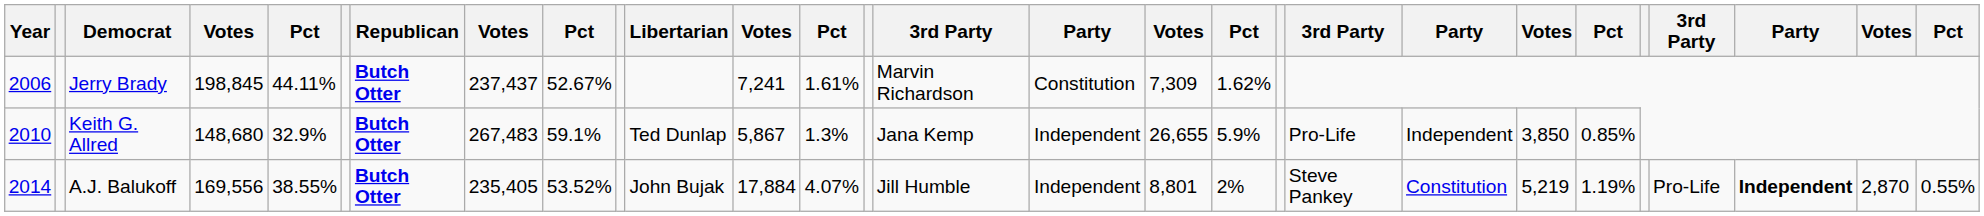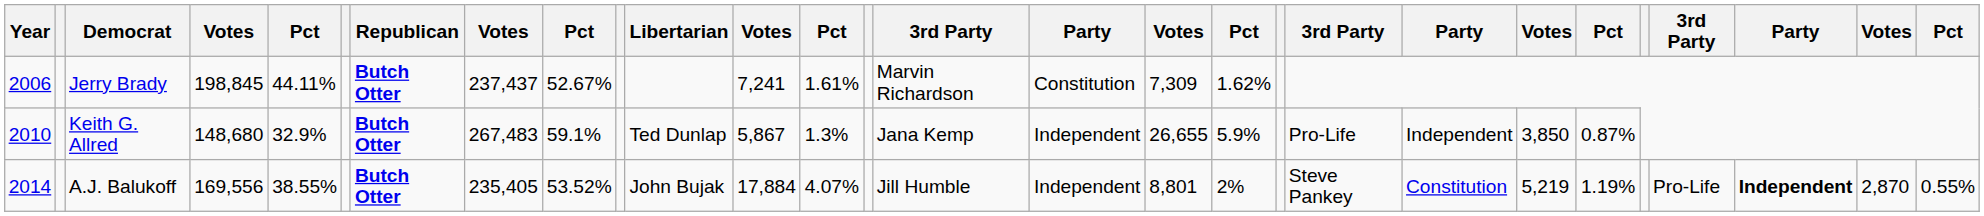Keith G. Allred | column 23: 0.85% -> 0.87%
